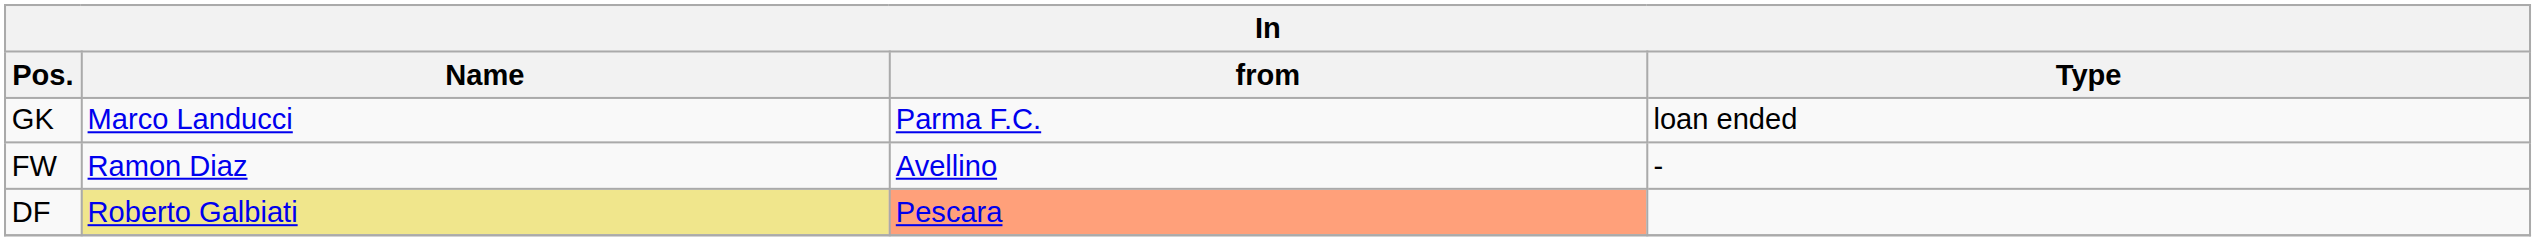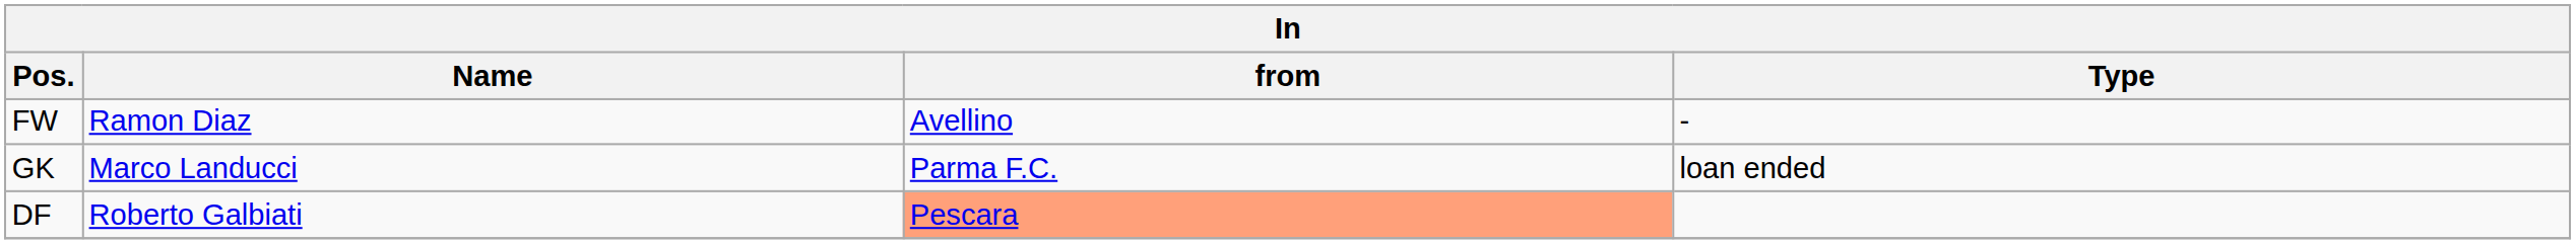rows swapped: FW <-> GK
DF | Name: khaki background -> no background
